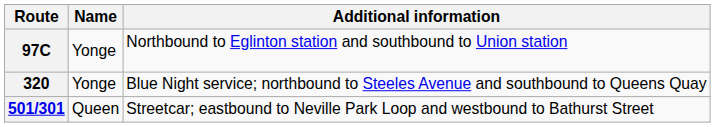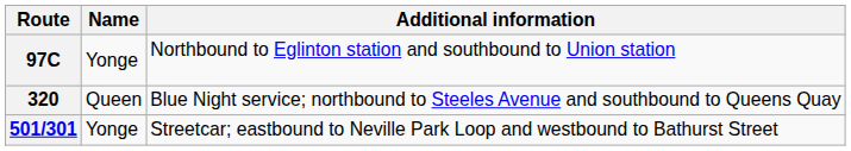320 | Name: Yonge -> Queen
501/301 | Name: Queen -> Yonge
